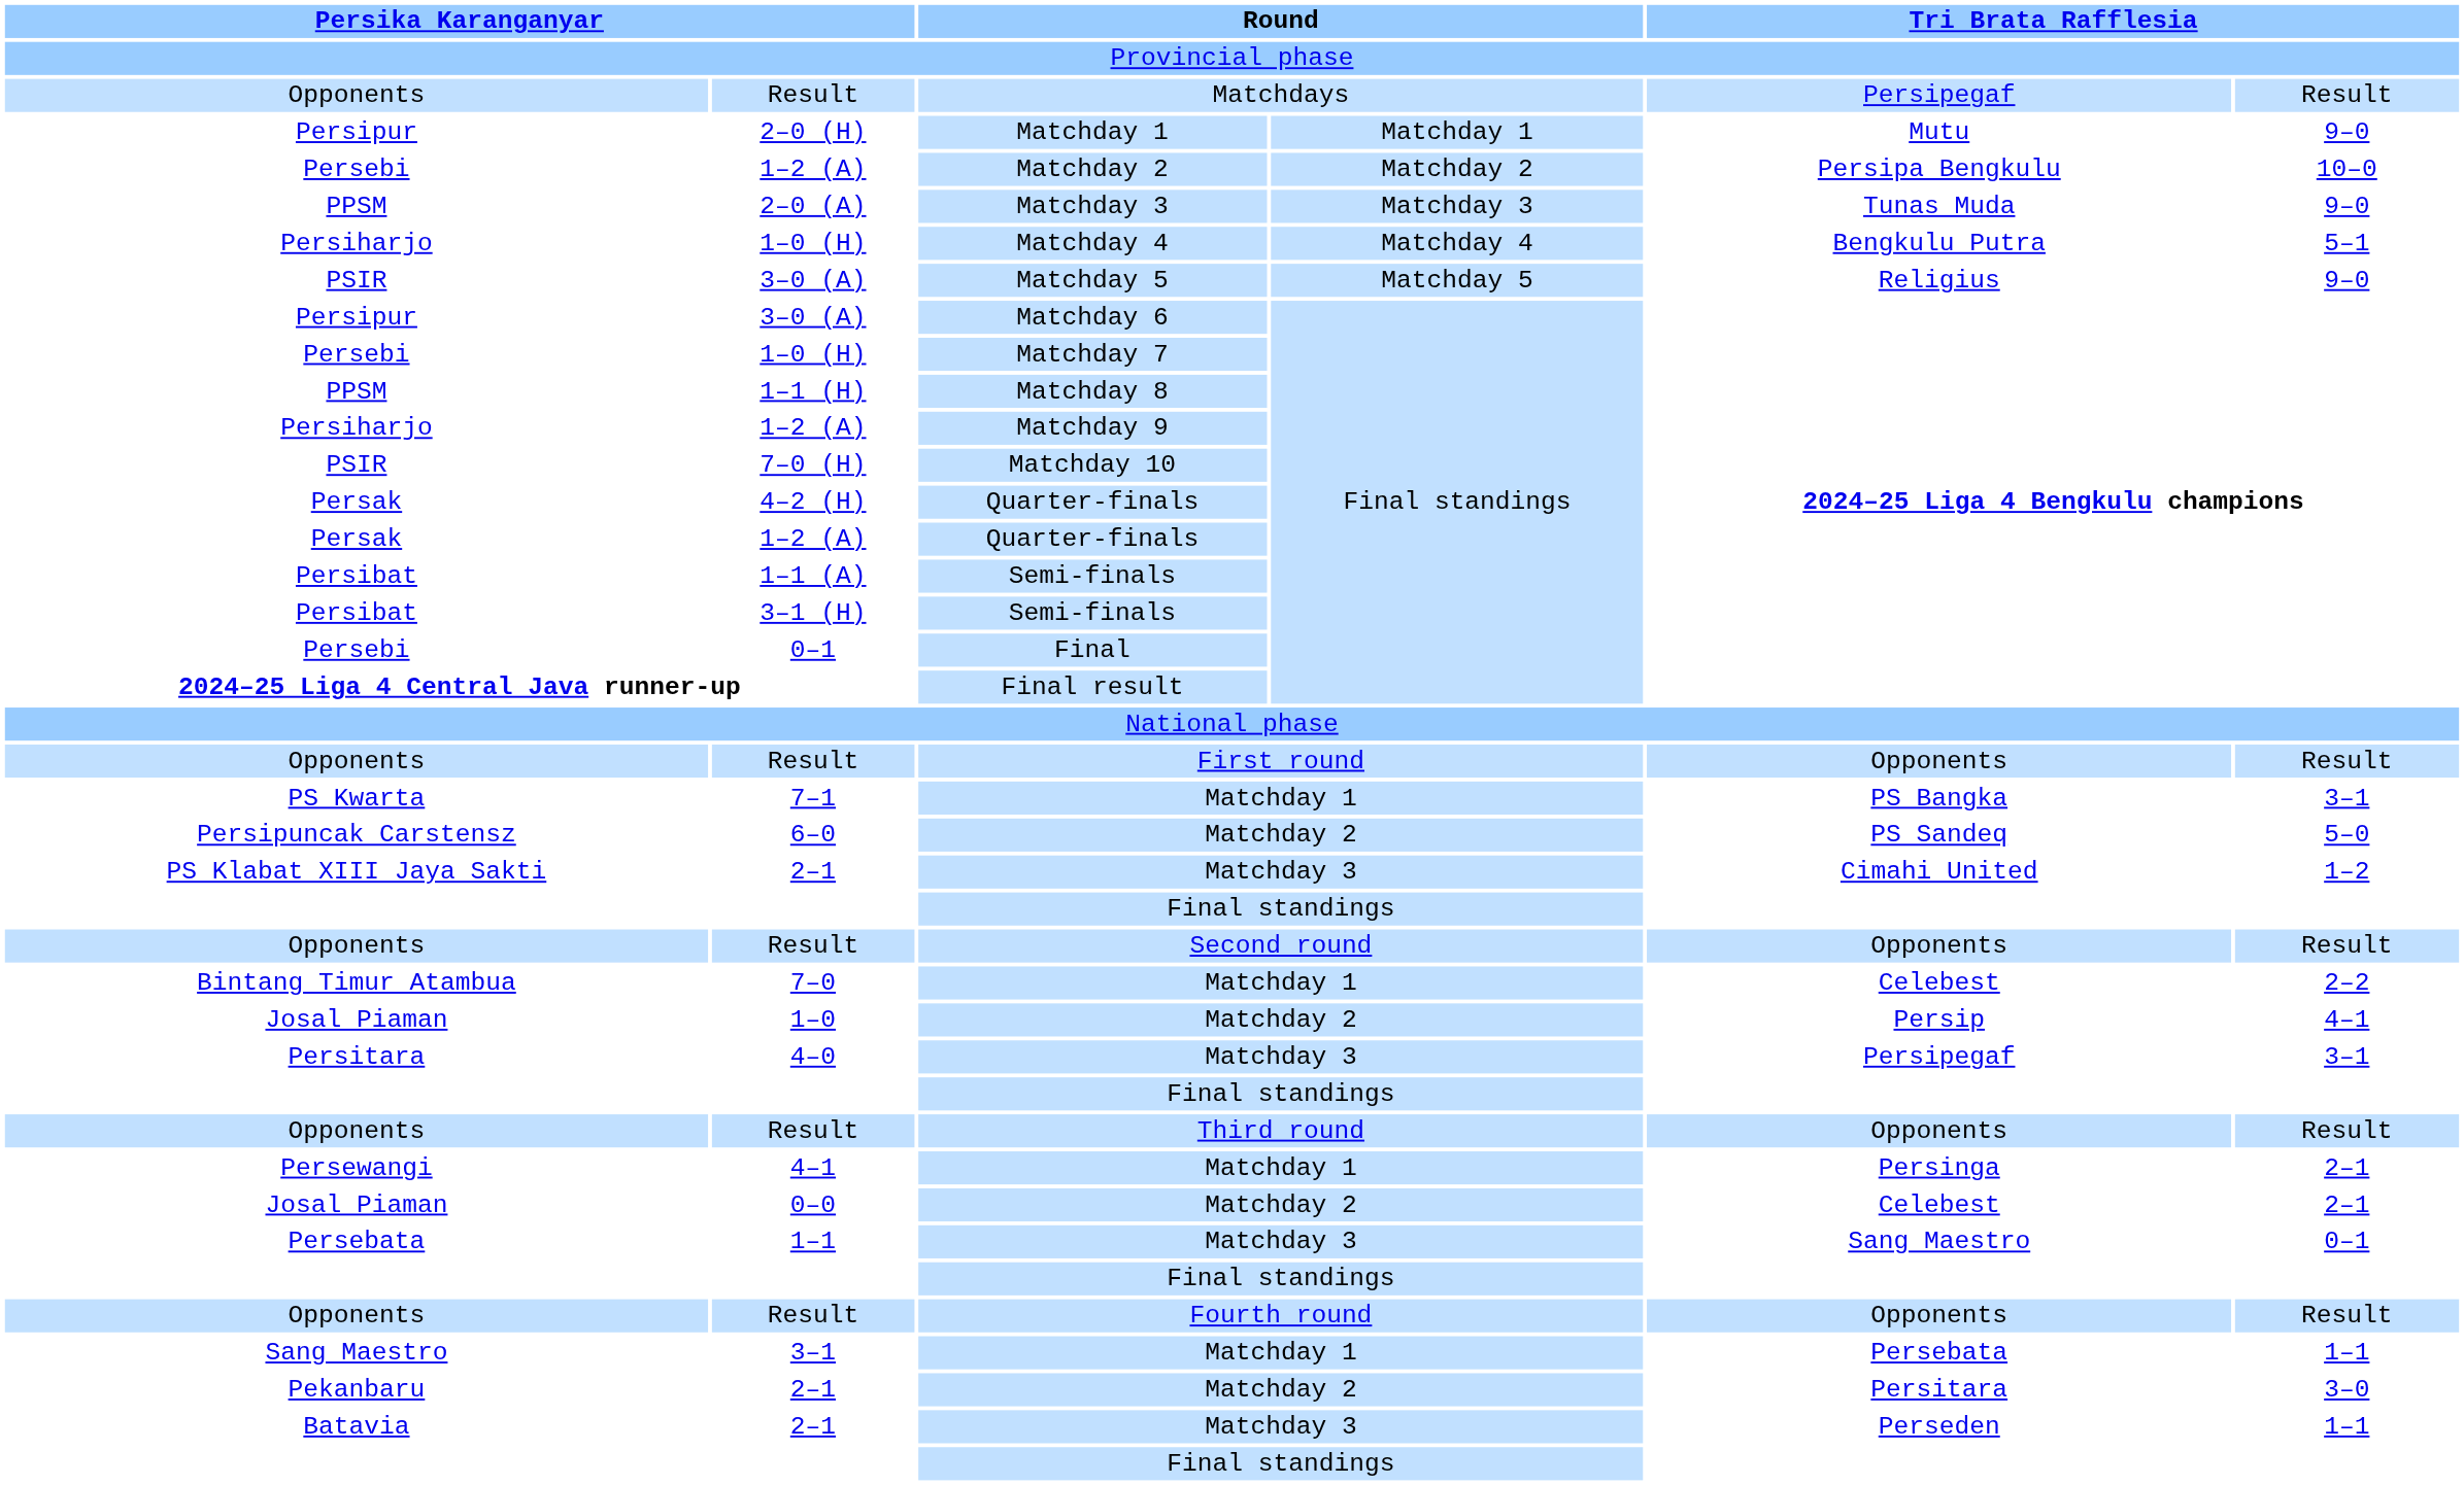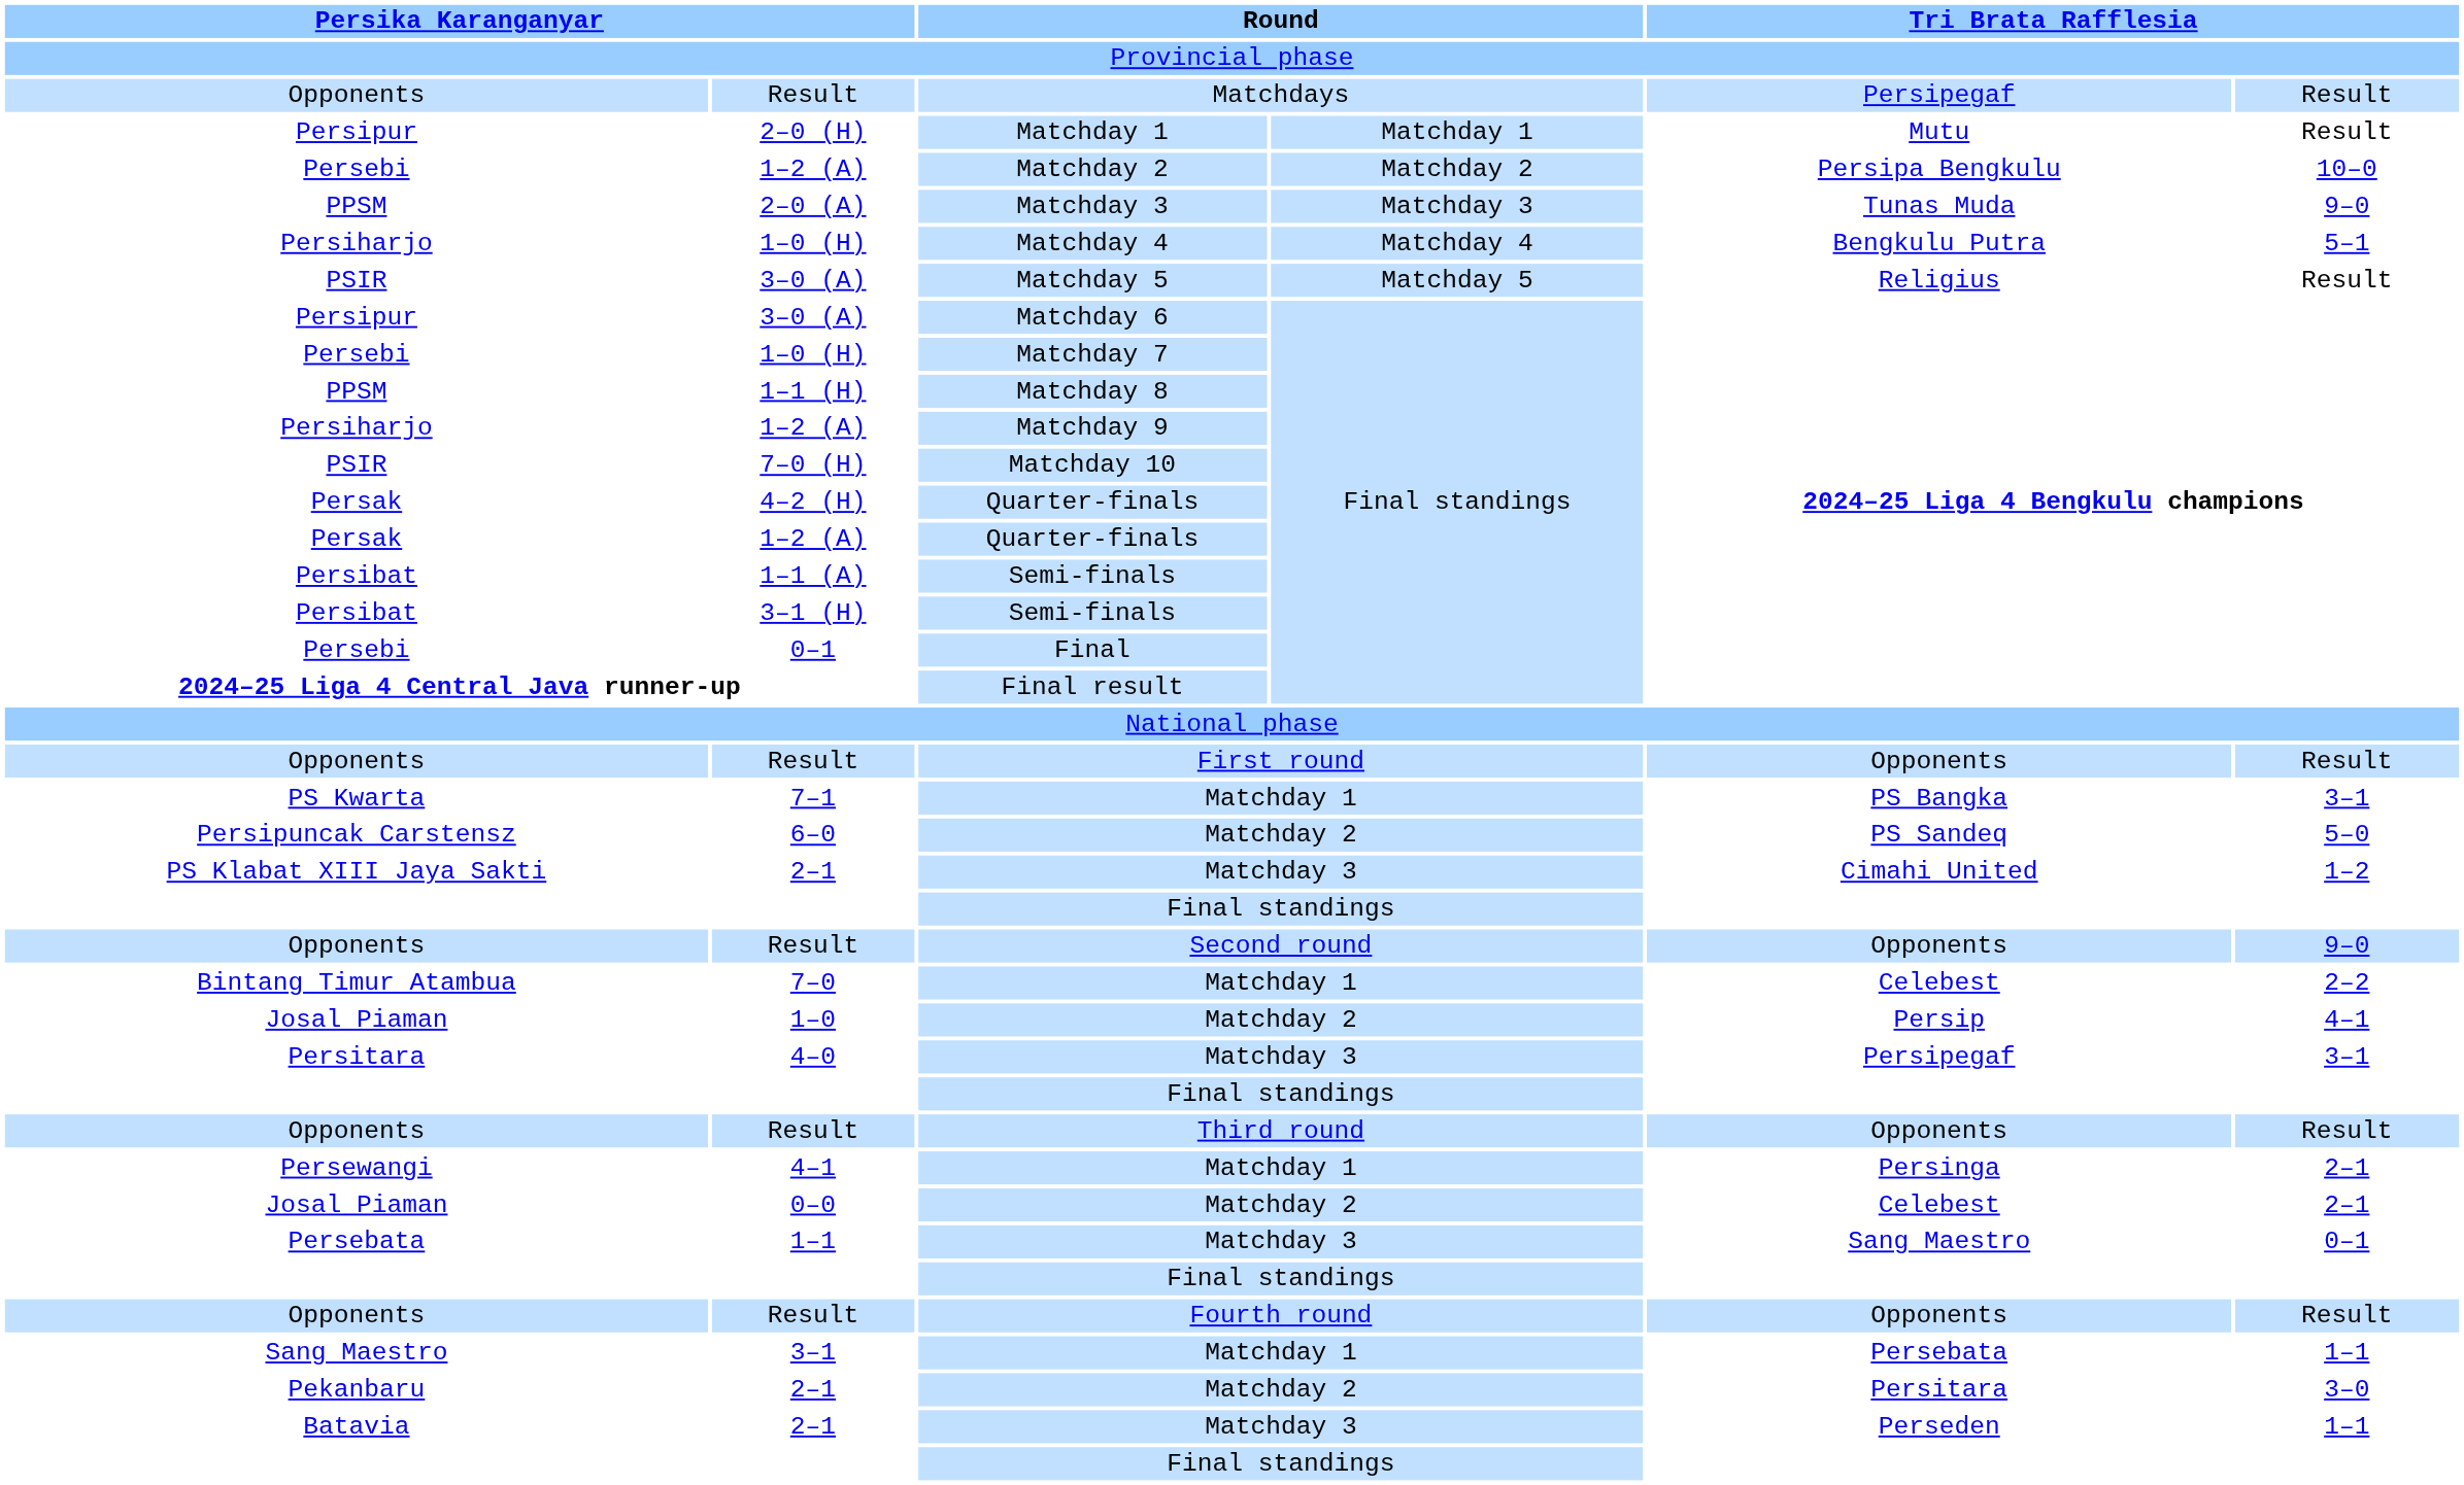2–0 (H) | column 6: 9–0 -> Result
3–0 (A) / Matchday 5 | column 6: 9–0 -> Result
Result / Second round | column 6: Result -> 9–0
